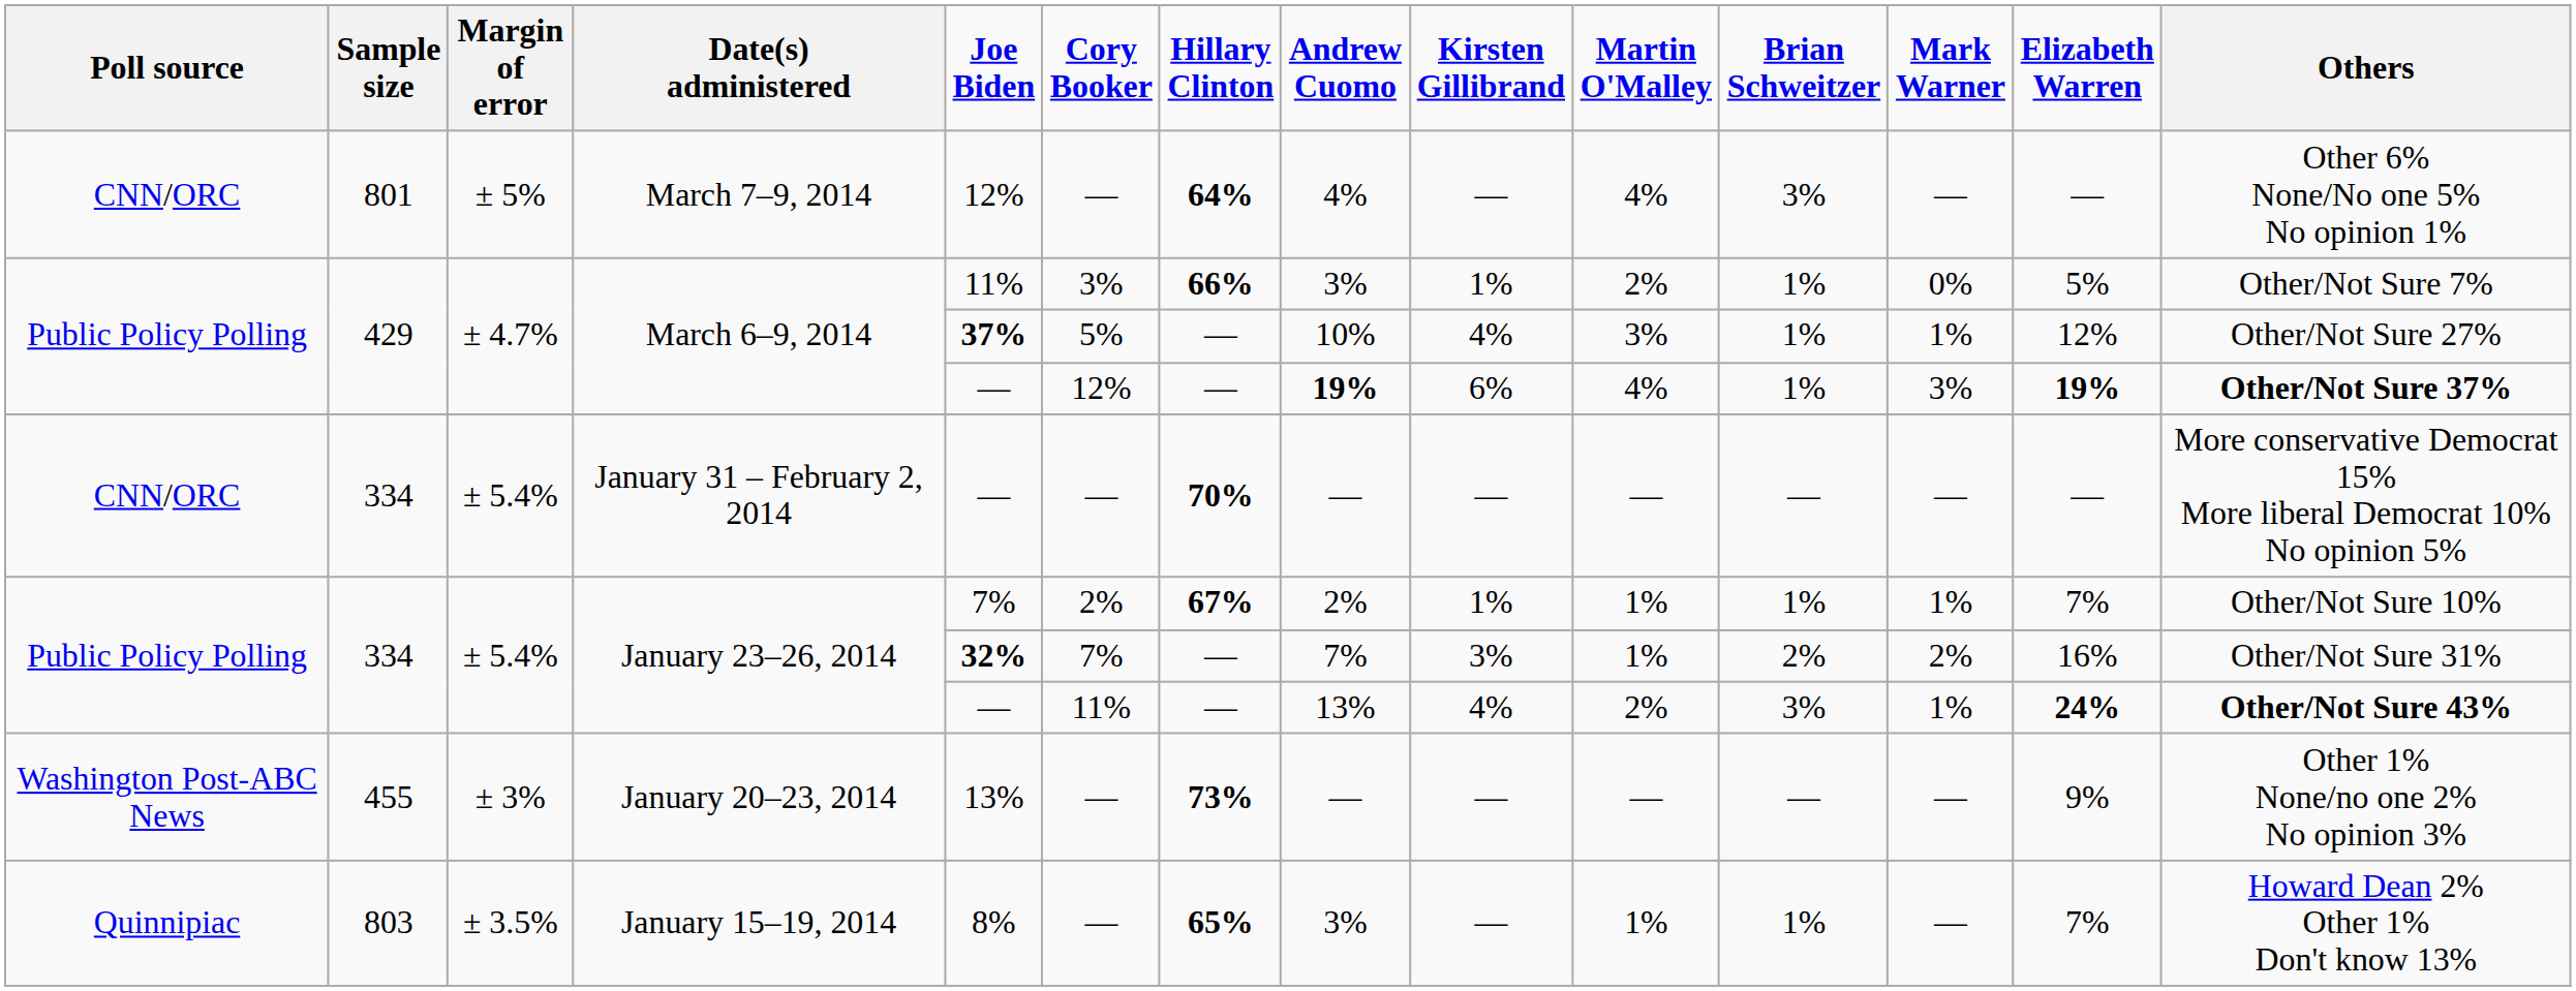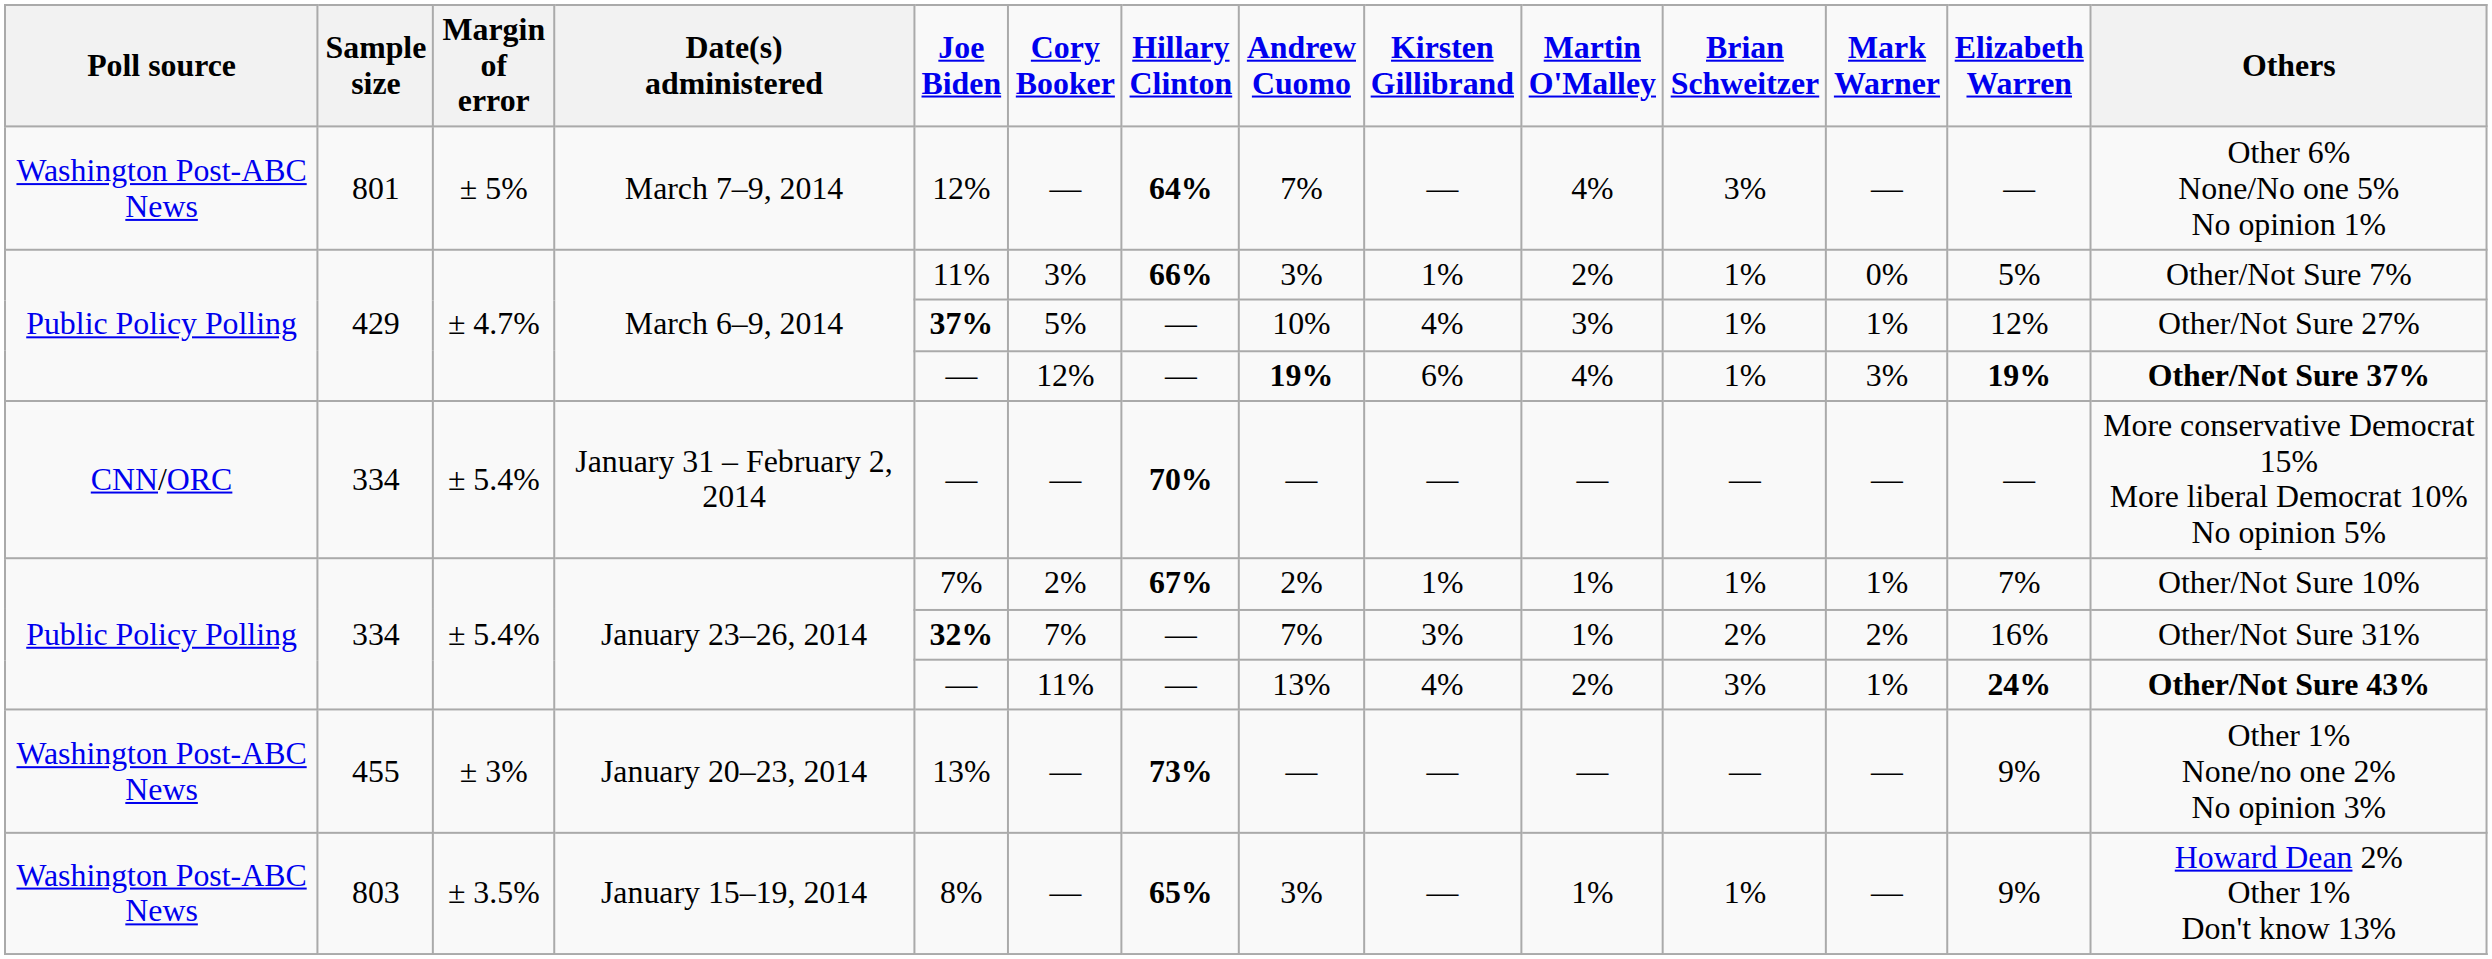March 7–9, 2014 | Poll source: CNN/ORC -> Washington Post-ABC News
March 7–9, 2014 | Andrew Cuomo: 4% -> 7%
January 15–19, 2014 | Poll source: Quinnipiac -> Washington Post-ABC News
January 15–19, 2014 | Elizabeth Warren: 7% -> 9%
